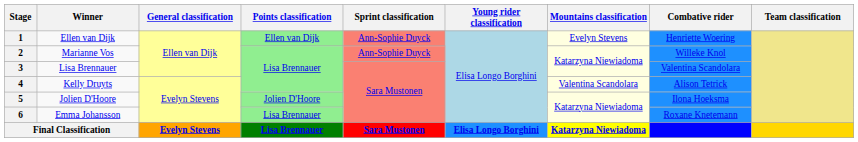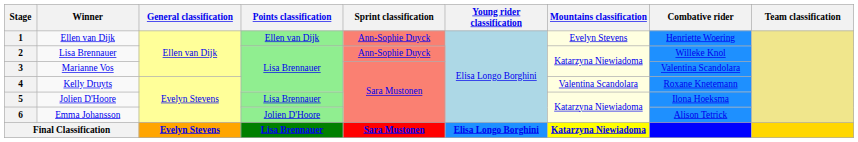2 | Winner: Marianne Vos -> Lisa Brennauer
3 | Winner: Lisa Brennauer -> Marianne Vos
4 | Combative rider: Alison Tetrick -> Roxane Knetemann
5 | Points classification: Jolien D'Hoore -> Lisa Brennauer
6 | Points classification: Lisa Brennauer -> Jolien D'Hoore
6 | Combative rider: Roxane Knetemann -> Alison Tetrick
